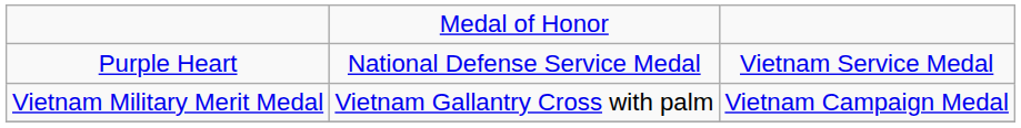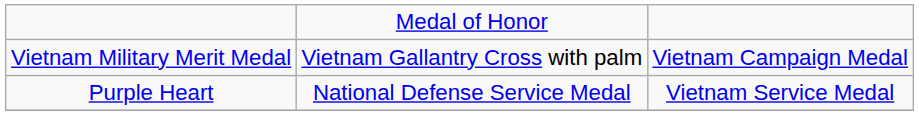rows swapped: Purple Heart <-> Vietnam Military Merit Medal
